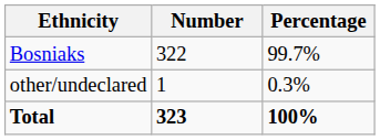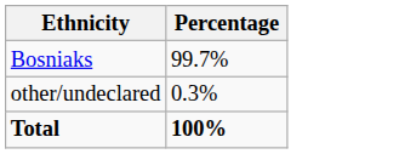- column: Number | 322 | 1 | 323
